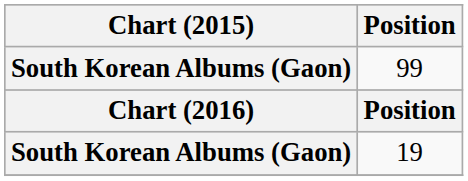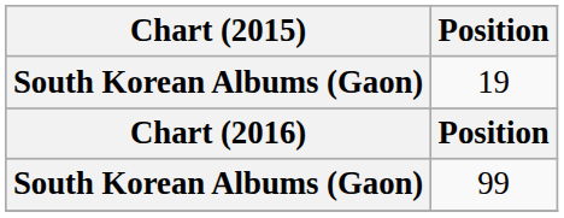rows swapped: 19 <-> 99
